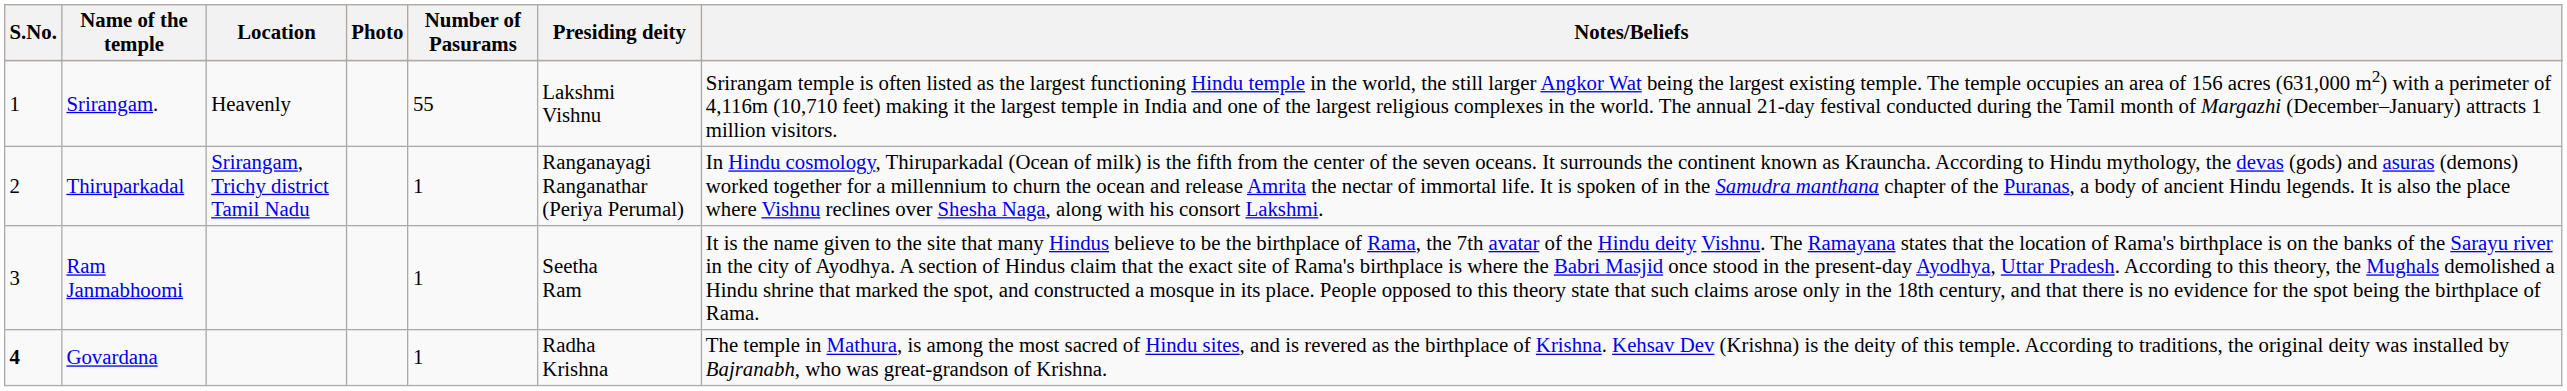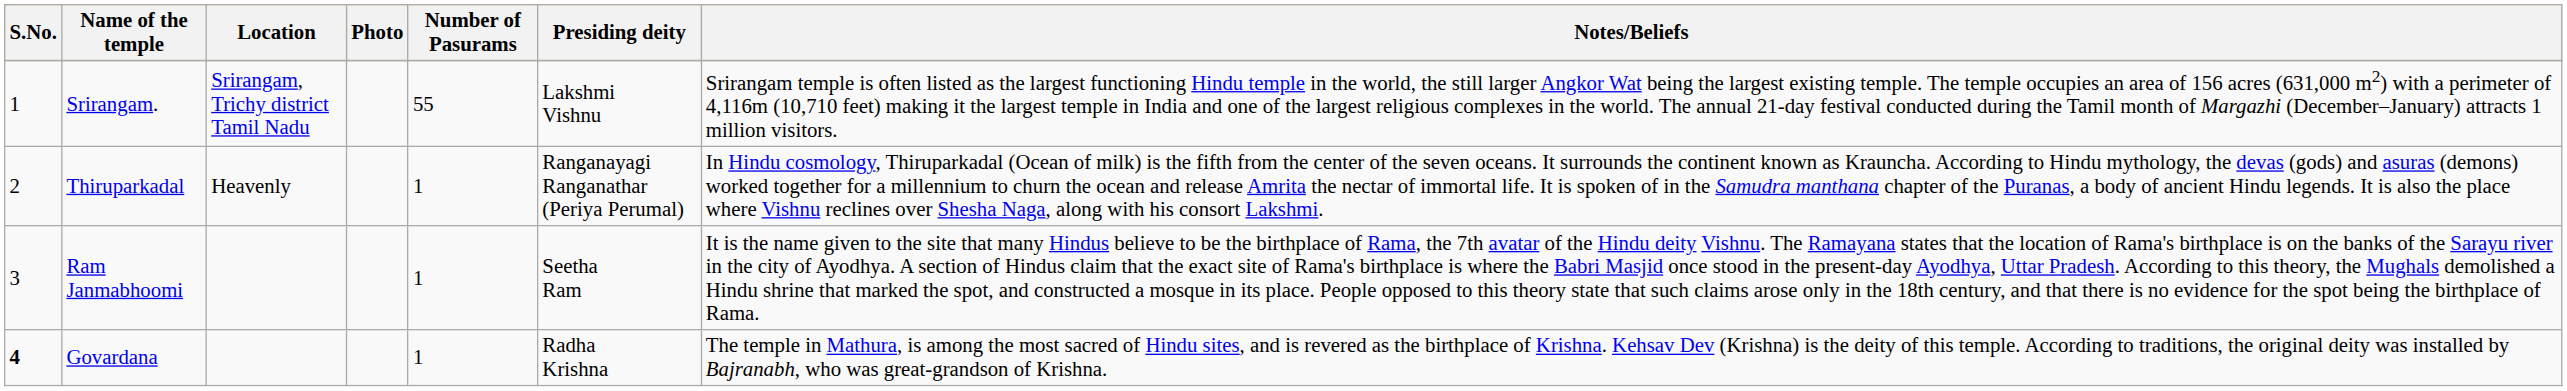Srirangam. | Location: Heavenly -> Srirangam, Trichy district Tamil Nadu
Thiruparkadal | Location: Srirangam, Trichy district Tamil Nadu -> Heavenly
